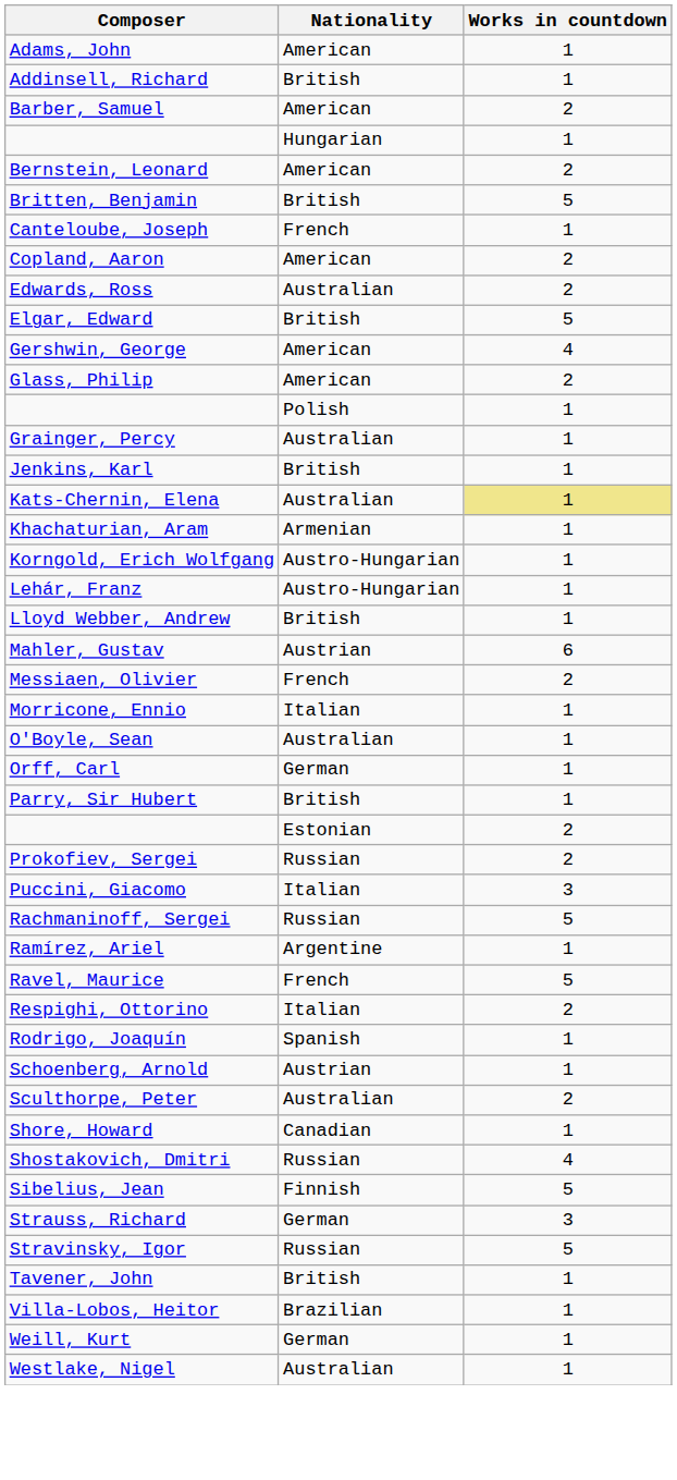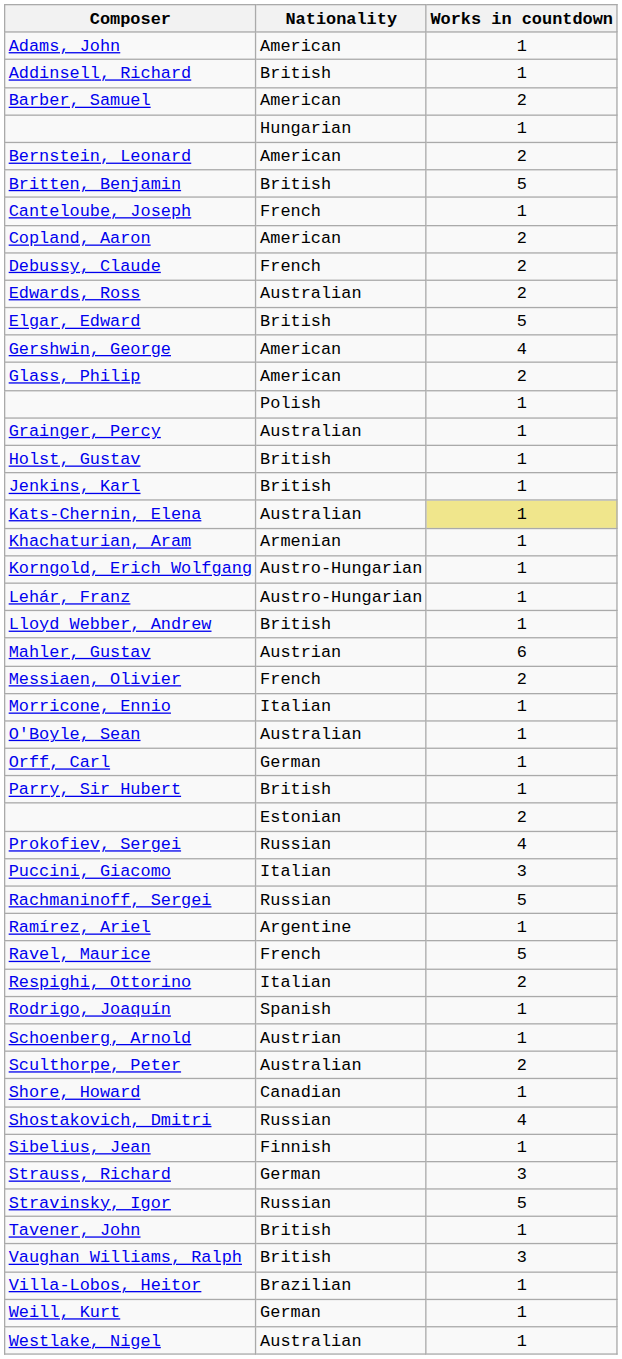+ row: Debussy, Claude | French | 2
+ row: Holst, Gustav | British | 1
Prokofiev, Sergei | Works in countdown: 2 -> 4
Sibelius, Jean | Works in countdown: 5 -> 1
+ row: Vaughan Williams, Ralph | British | 3
